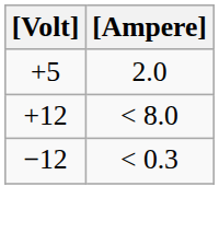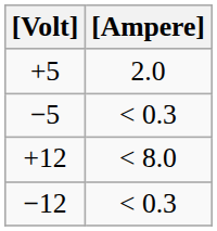+ row: −5 | < 0.3
